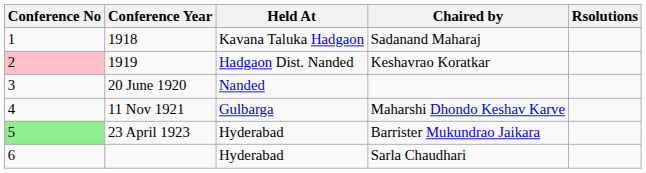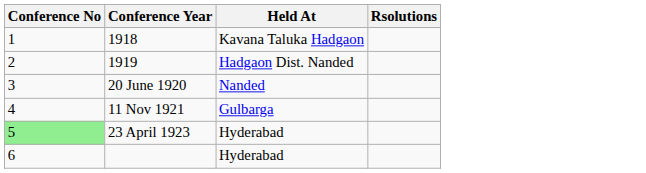- column: Chaired by | Sadanand Maharaj | Keshavrao Koratkar | Maharshi Dhondo Keshav Karve | Barrister Mukundrao Jaikara | Sarla Chaudhari
1919 | Conference No: pink background -> no background
